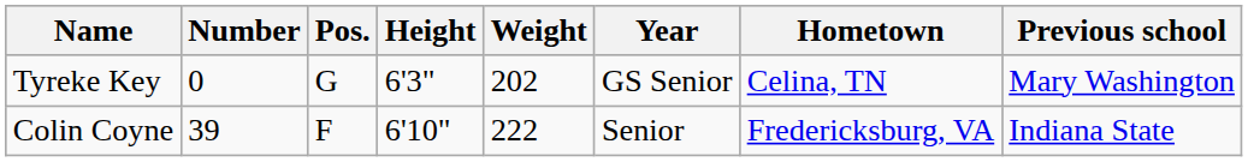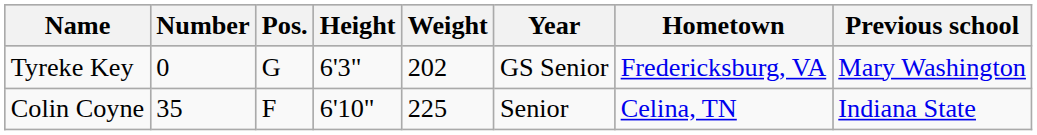Tyreke Key | Hometown: Celina, TN -> Fredericksburg, VA
Colin Coyne | Number: 39 -> 35
Colin Coyne | Weight: 222 -> 225
Colin Coyne | Hometown: Fredericksburg, VA -> Celina, TN
